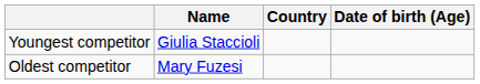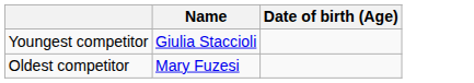- column: Country
